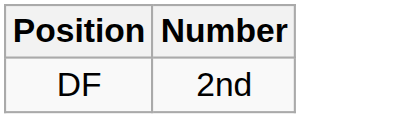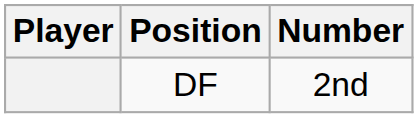+ column: Player
